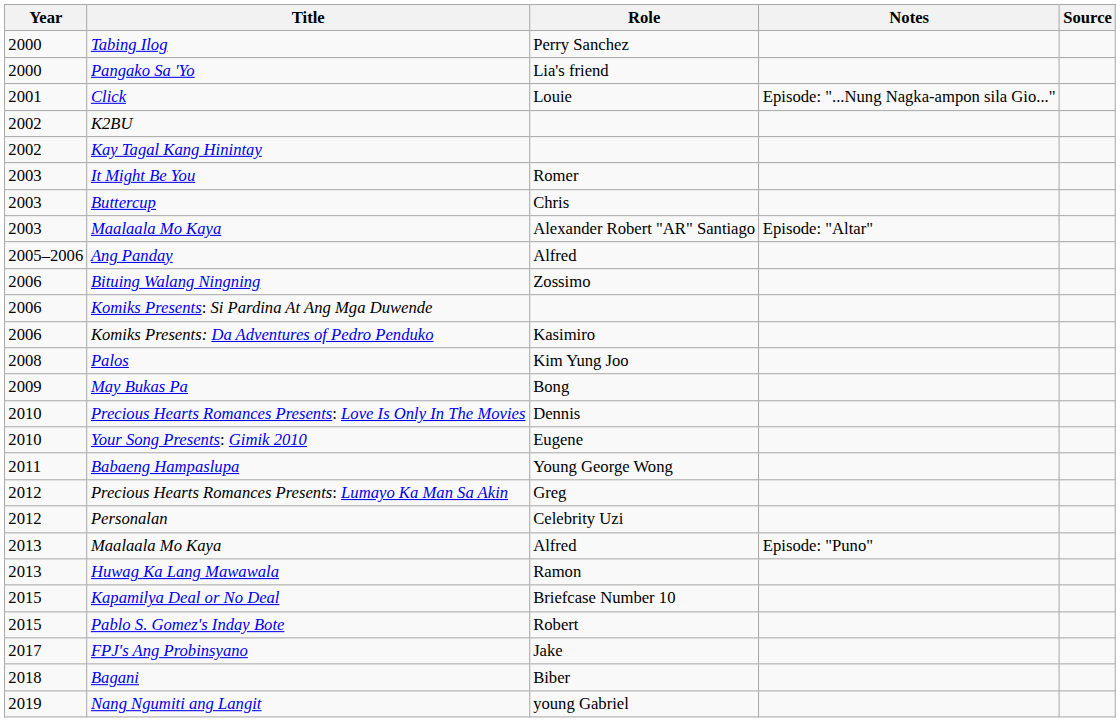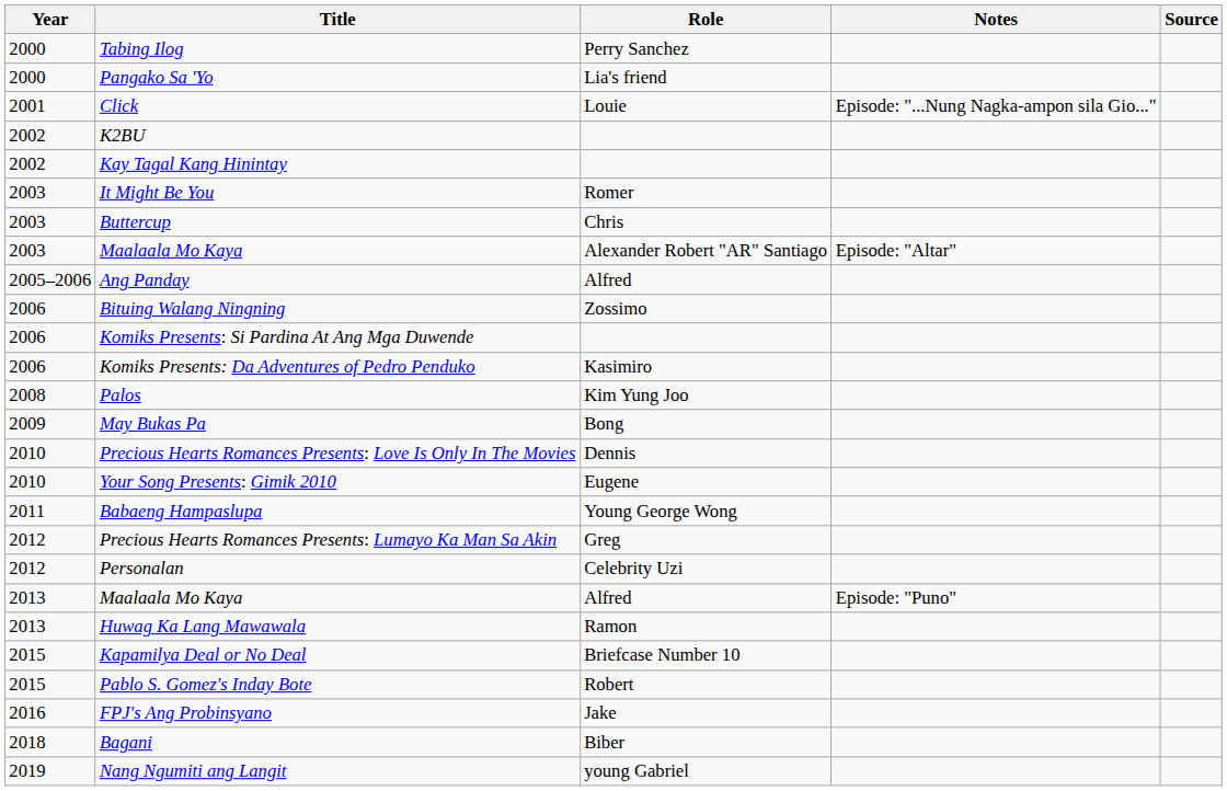FPJ's Ang Probinsyano | Year: 2017 -> 2016
